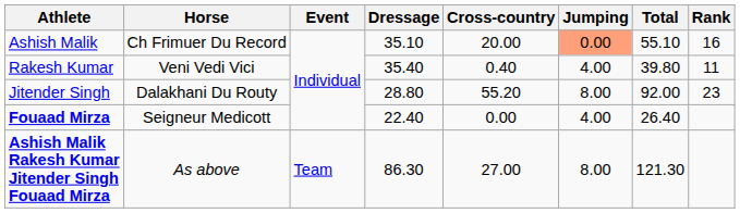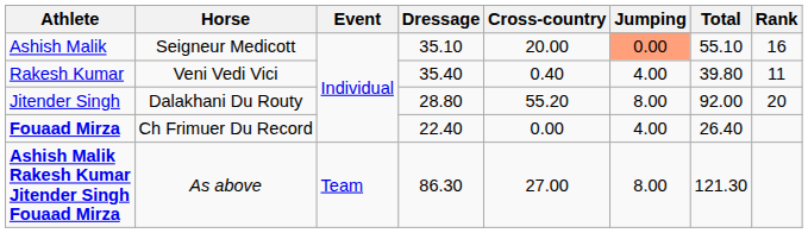Ashish Malik | Horse: Ch Frimuer Du Record -> Seigneur Medicott
Jitender Singh | Rank: 23 -> 20
Fouaad Mirza | Horse: Seigneur Medicott -> Ch Frimuer Du Record
